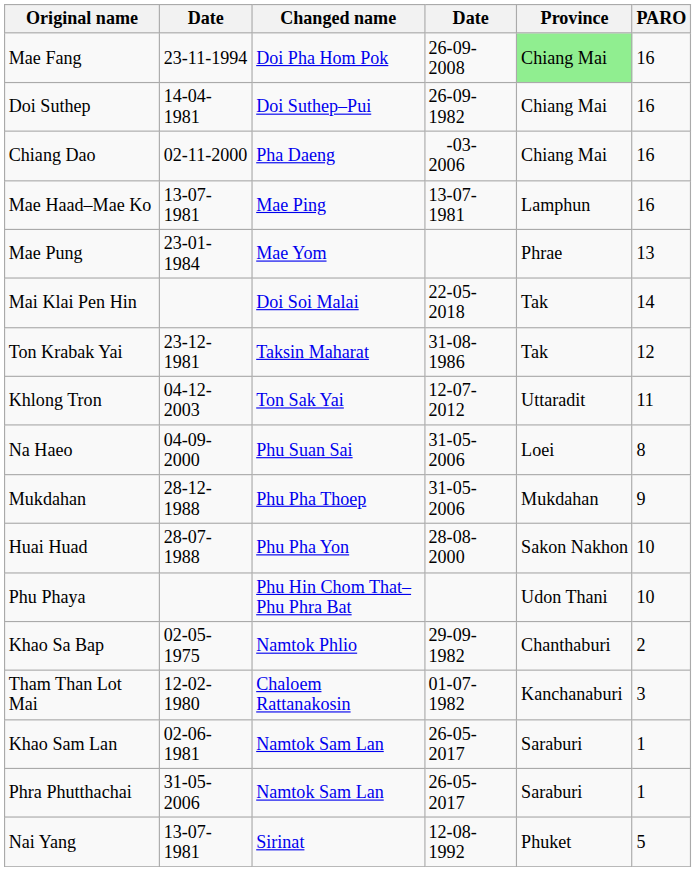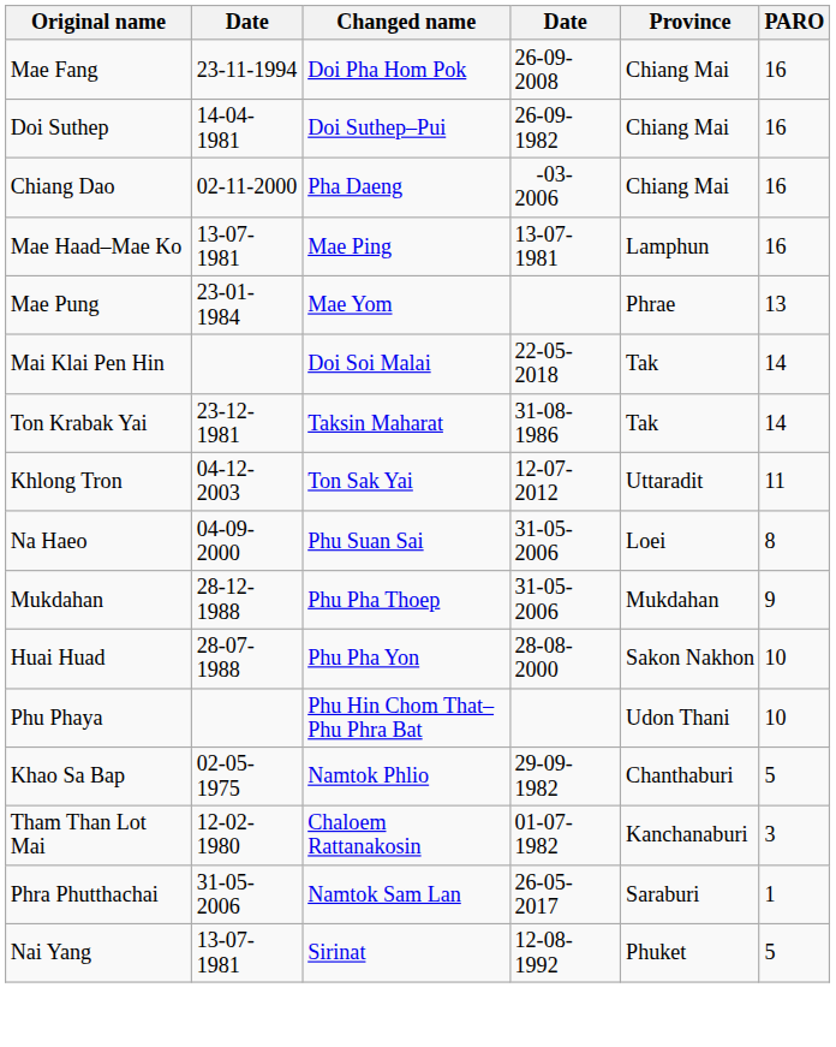Mae Fang | Province: lightgreen background -> no background
Ton Krabak Yai | PARO: 12 -> 14
Khao Sa Bap | PARO: 2 -> 5
- row: Khao Sam Lan | 02-06-1981 | Namtok Sam Lan | 26-05-2017 | Saraburi | 1
